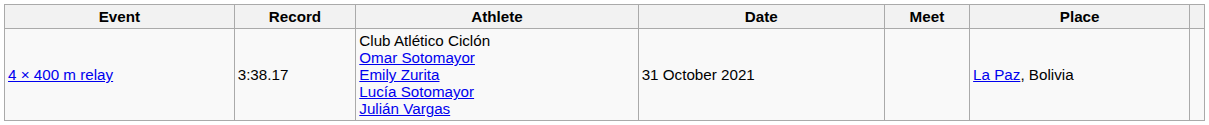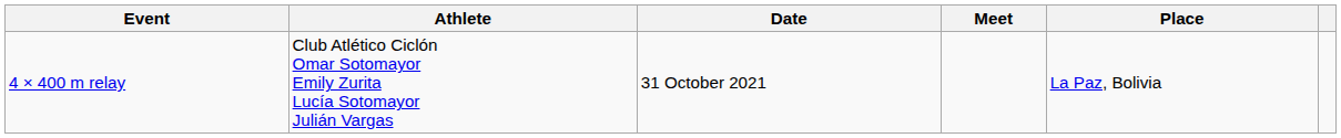- column: Record | 3:38.17
